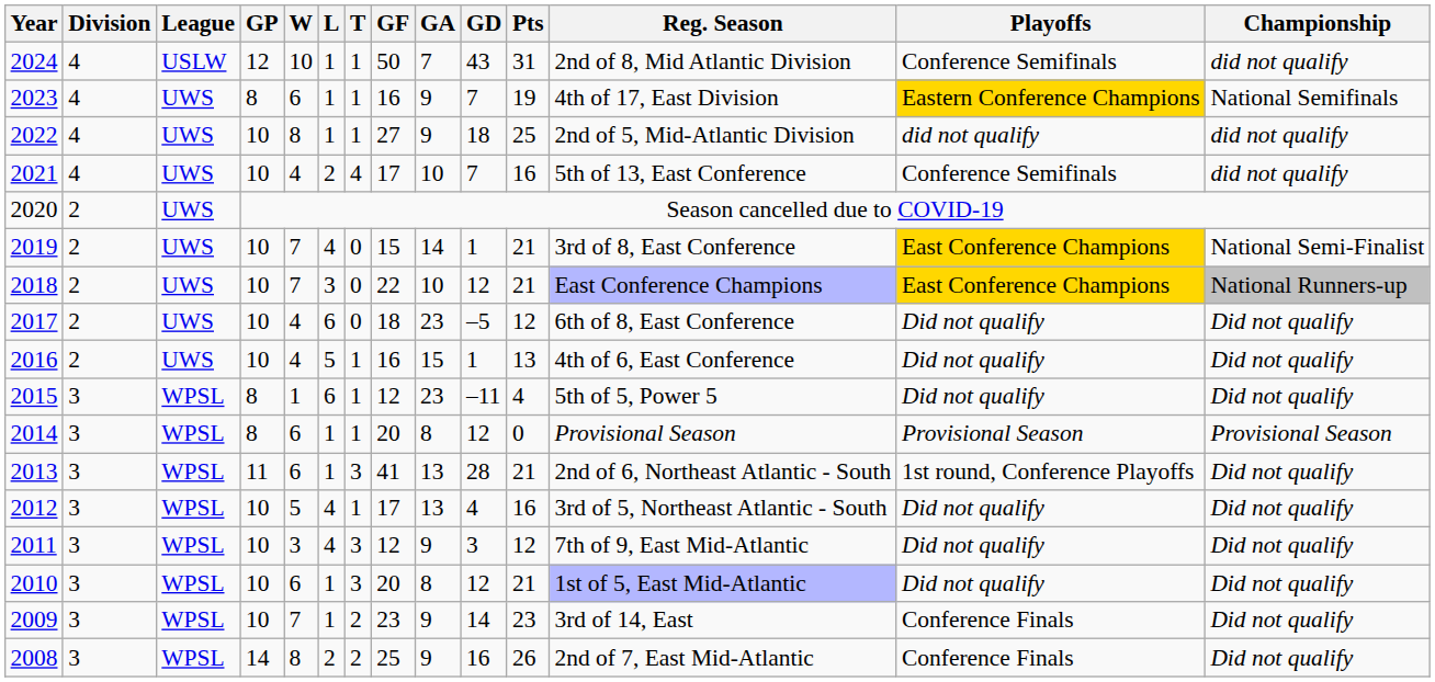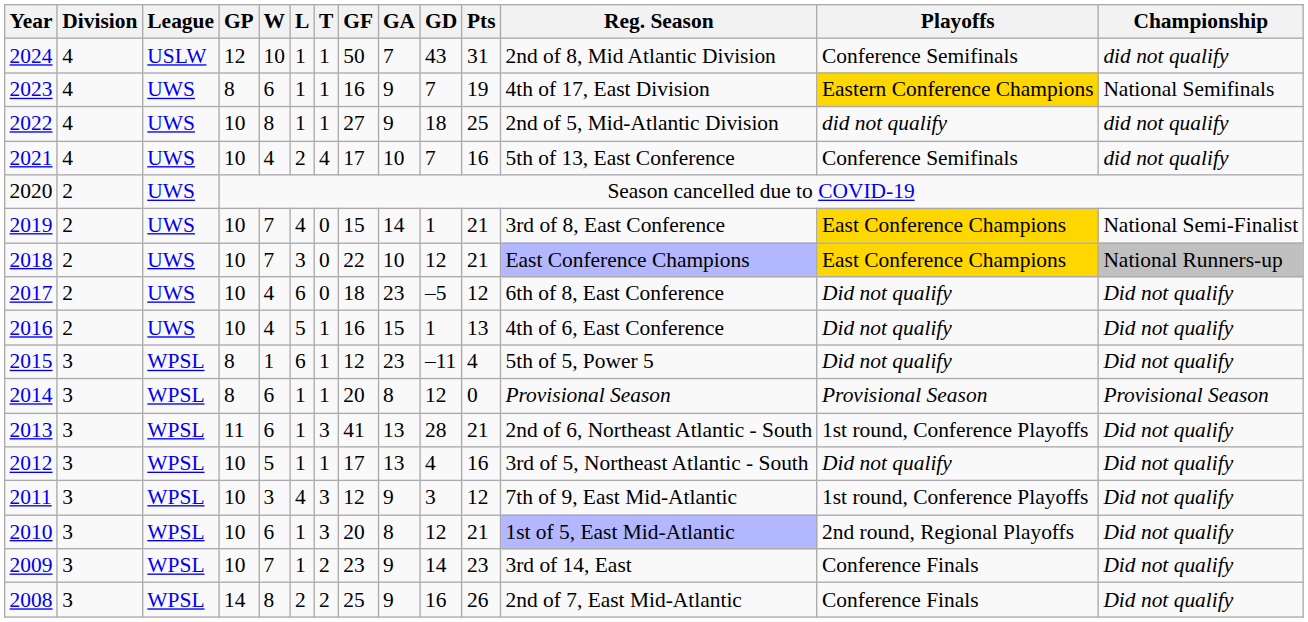2012 | L: 4 -> 1
2011 | Playoffs: Did not qualify -> 1st round, Conference Playoffs
2010 | Playoffs: Did not qualify -> 2nd round, Regional Playoffs
